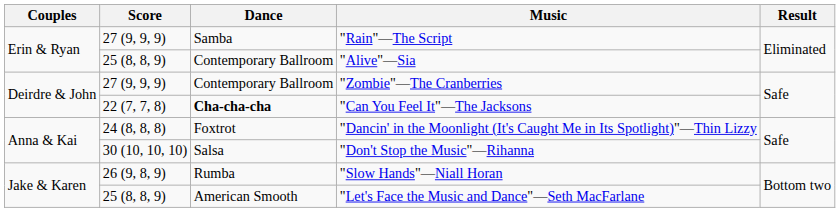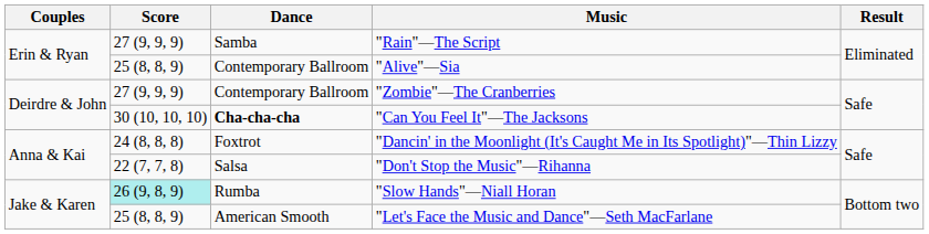"Can You Feel It"—The Jacksons | Score: 22 (7, 7, 8) -> 30 (10, 10, 10)
"Don't Stop the Music"—Rihanna | Score: 30 (10, 10, 10) -> 22 (7, 7, 8)
"Slow Hands"—Niall Horan | Score: no background -> paleturquoise background
